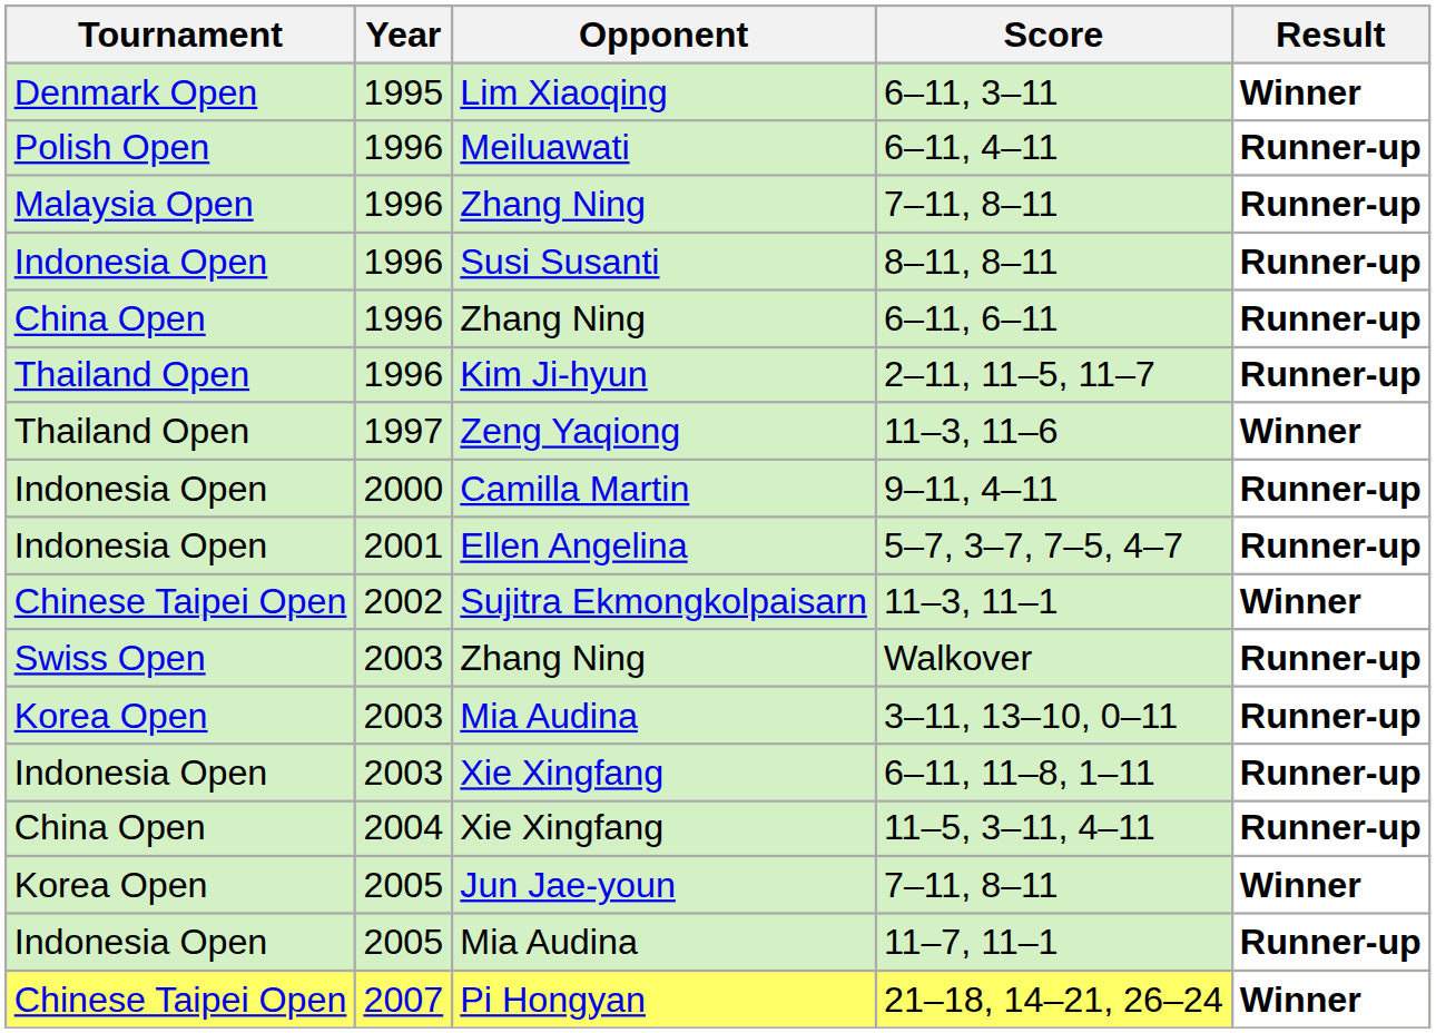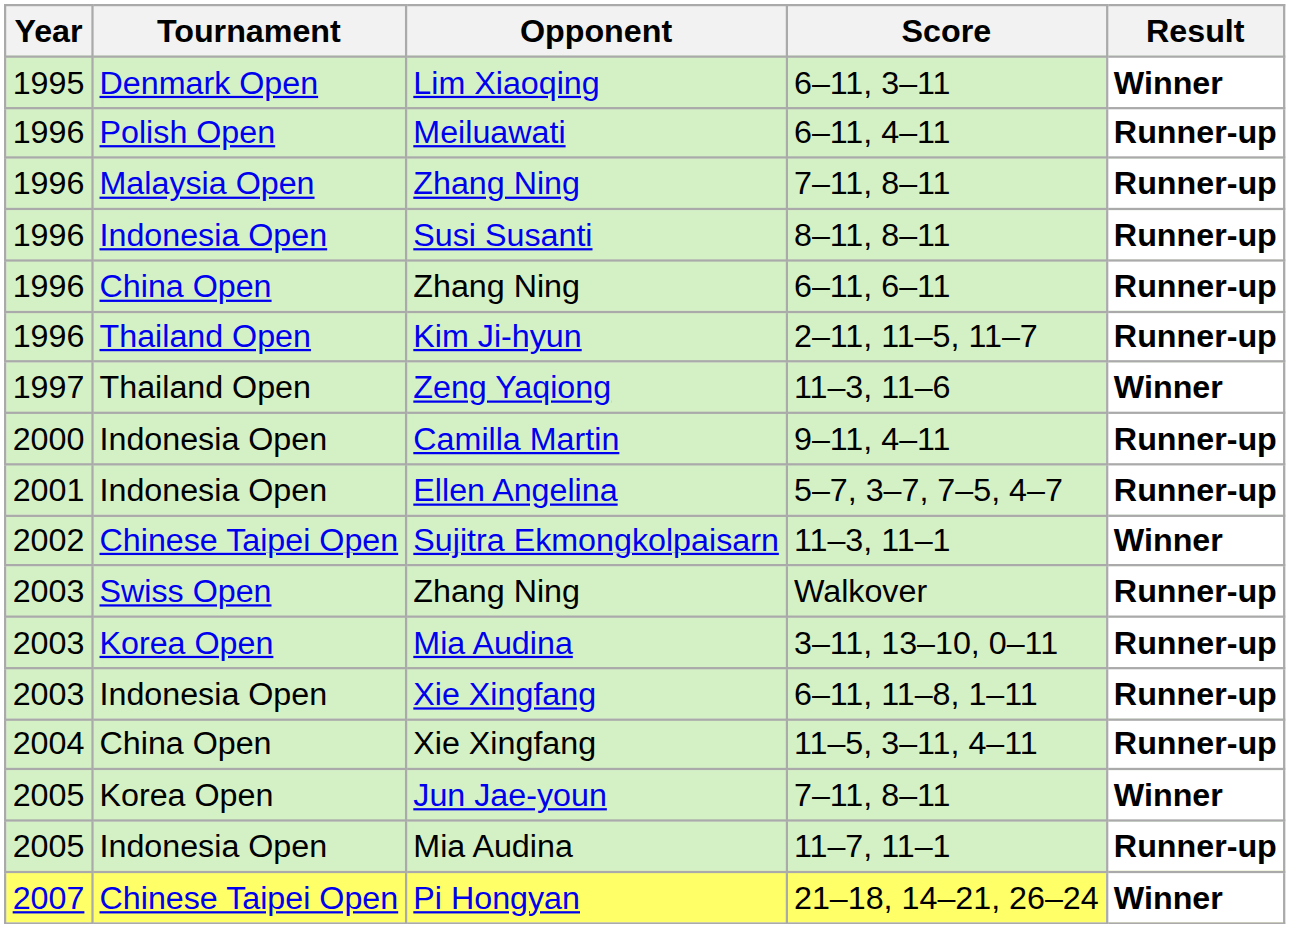columns swapped: Year <-> Tournament
